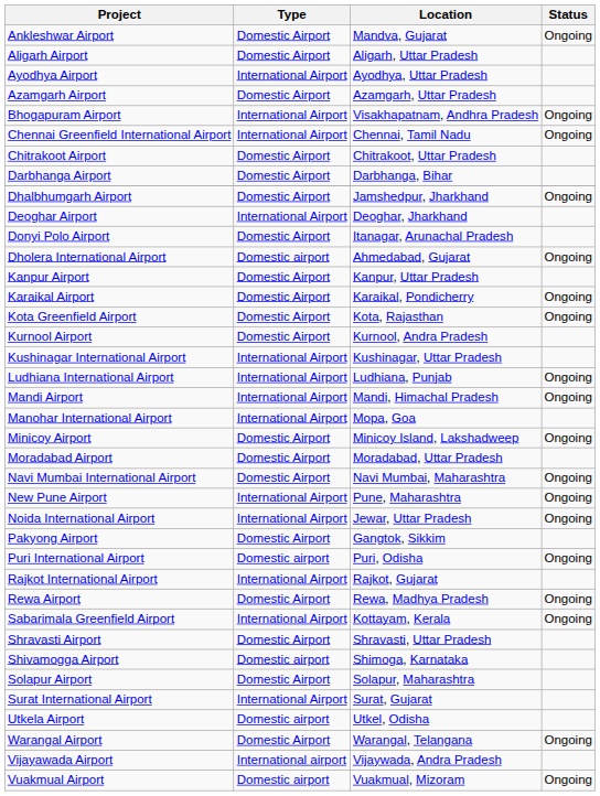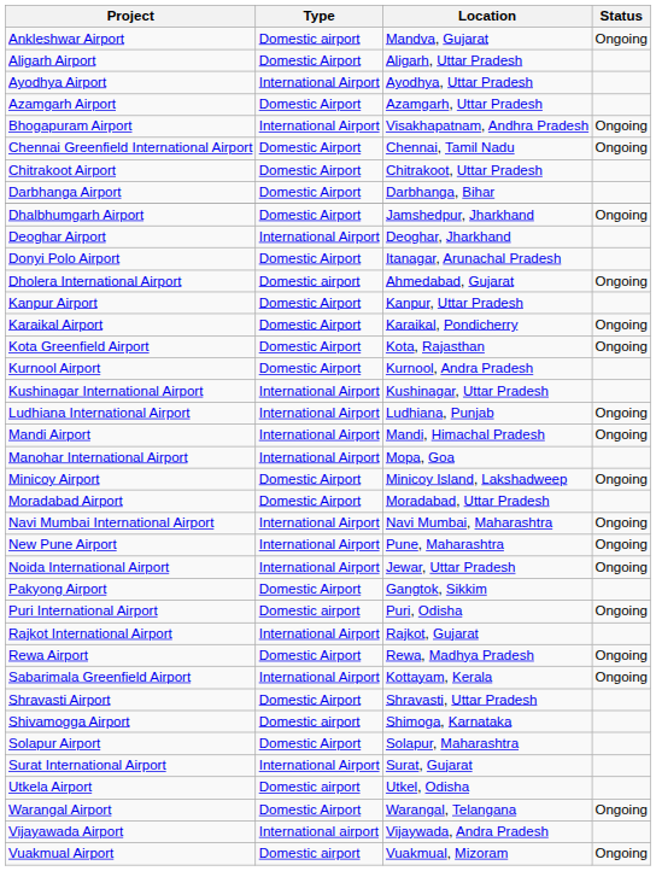Ankleshwar Airport | Type: Domestic Airport -> Domestic airport
Chennai Greenfield International Airport | Type: International Airport -> Domestic Airport
Navi Mumbai International Airport | Type: Domestic Airport -> International Airport
